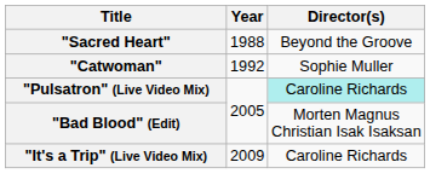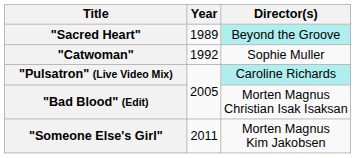"Sacred Heart" | Year: 1988 -> 1989
"Sacred Heart" | Director(s): no background -> paleturquoise background
- row: "It's a Trip" (Live Video Mix) | 2009 | Caroline Richards
+ row: "Someone Else's Girl" | 2011 | Morten Magnus Kim Jakobsen
